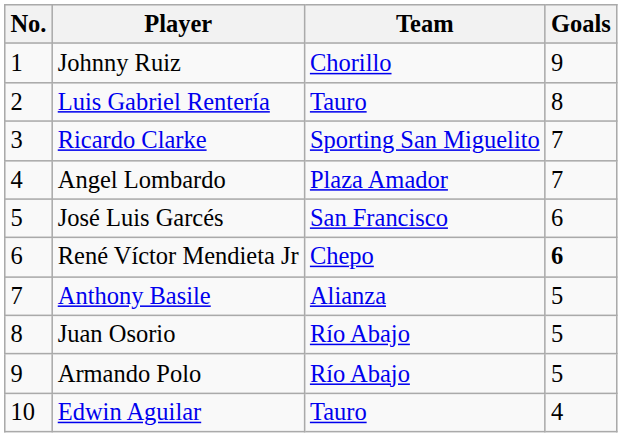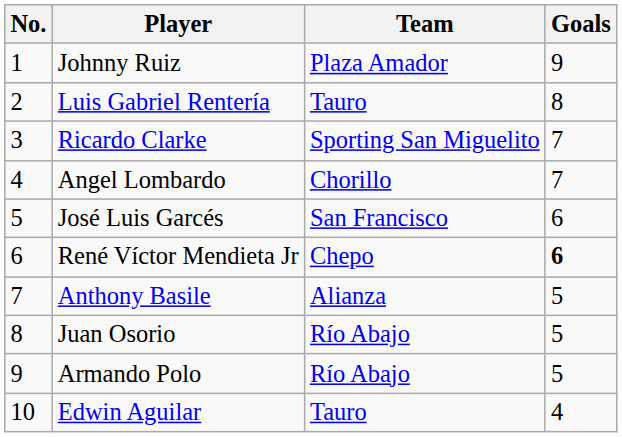Johnny Ruiz | Team: Chorillo -> Plaza Amador
Angel Lombardo | Team: Plaza Amador -> Chorillo
